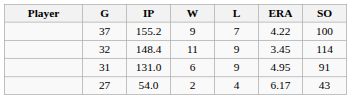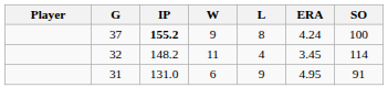37 | IP: normal -> bold
37 | L: 7 -> 8
37 | ERA: 4.22 -> 4.24
32 | IP: 148.4 -> 148.2
32 | L: 9 -> 4
- row: 27 | 54.0 | 2 | 4 | 6.17 | 43
